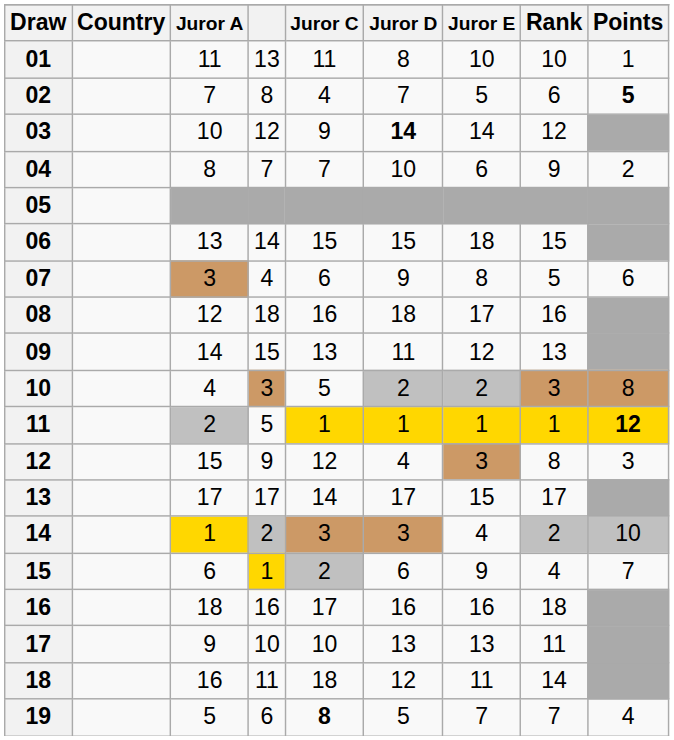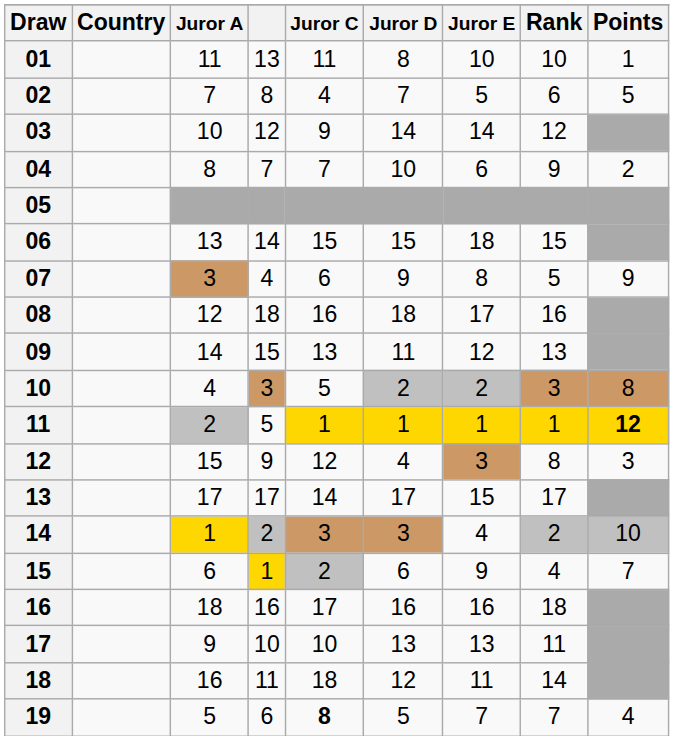02 | Points: bold -> normal
03 | Juror D: bold -> normal
07 | Points: 6 -> 9
